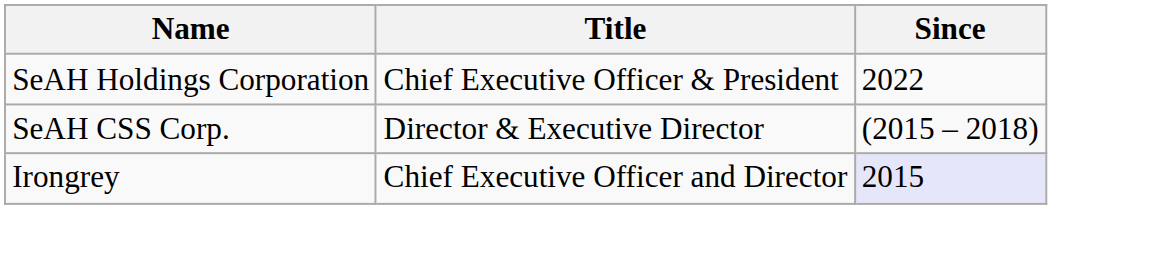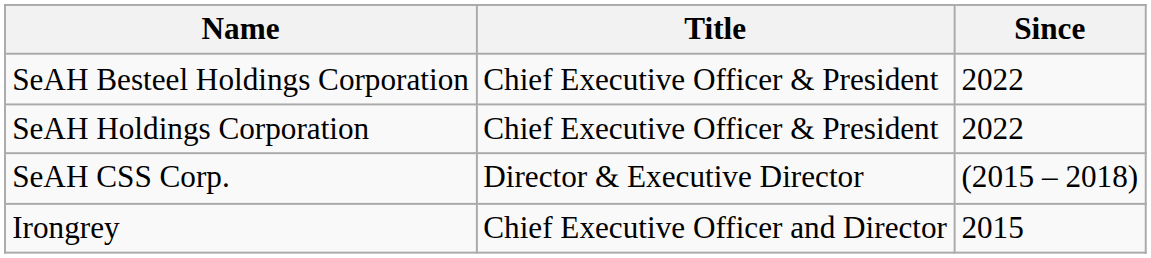+ row: SeAH Besteel Holdings Corporation | Chief Executive Officer & President | 2022
Irongrey | Since: lavender background -> no background
